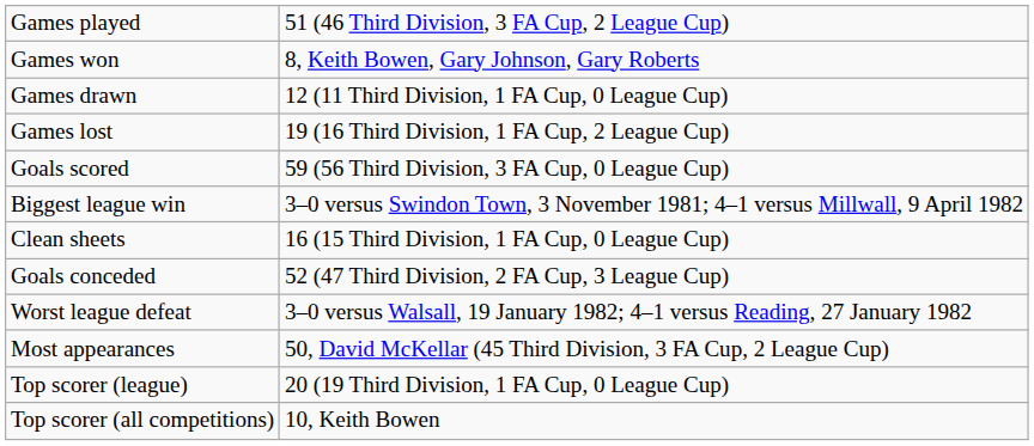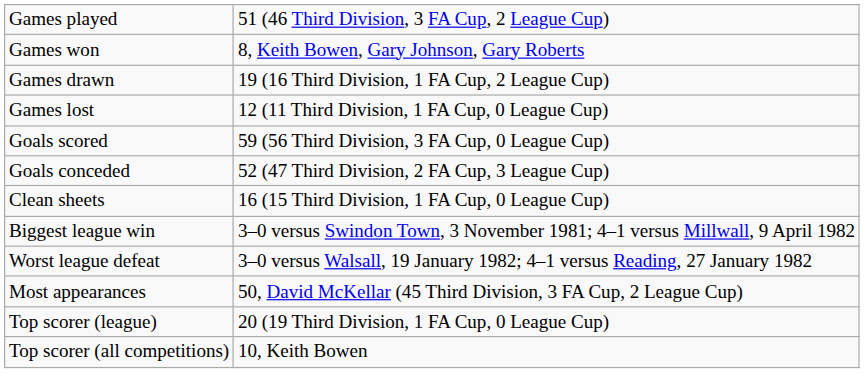Games drawn | column 2: 12 (11 Third Division, 1 FA Cup, 0 League Cup) -> 19 (16 Third Division, 1 FA Cup, 2 League Cup)
Games lost | column 2: 19 (16 Third Division, 1 FA Cup, 2 League Cup) -> 12 (11 Third Division, 1 FA Cup, 0 League Cup)
rows swapped: Goals conceded <-> Biggest league win
